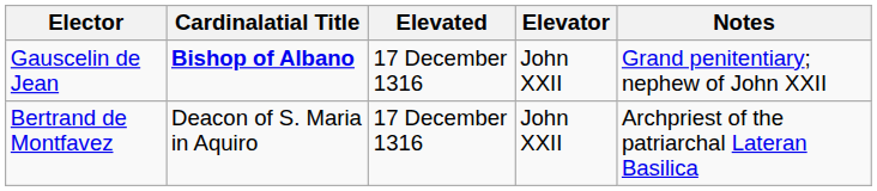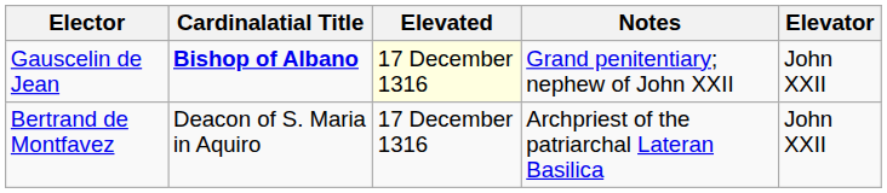columns swapped: Elevator <-> Notes
Gauscelin de Jean | Elevated: no background -> lightyellow background
